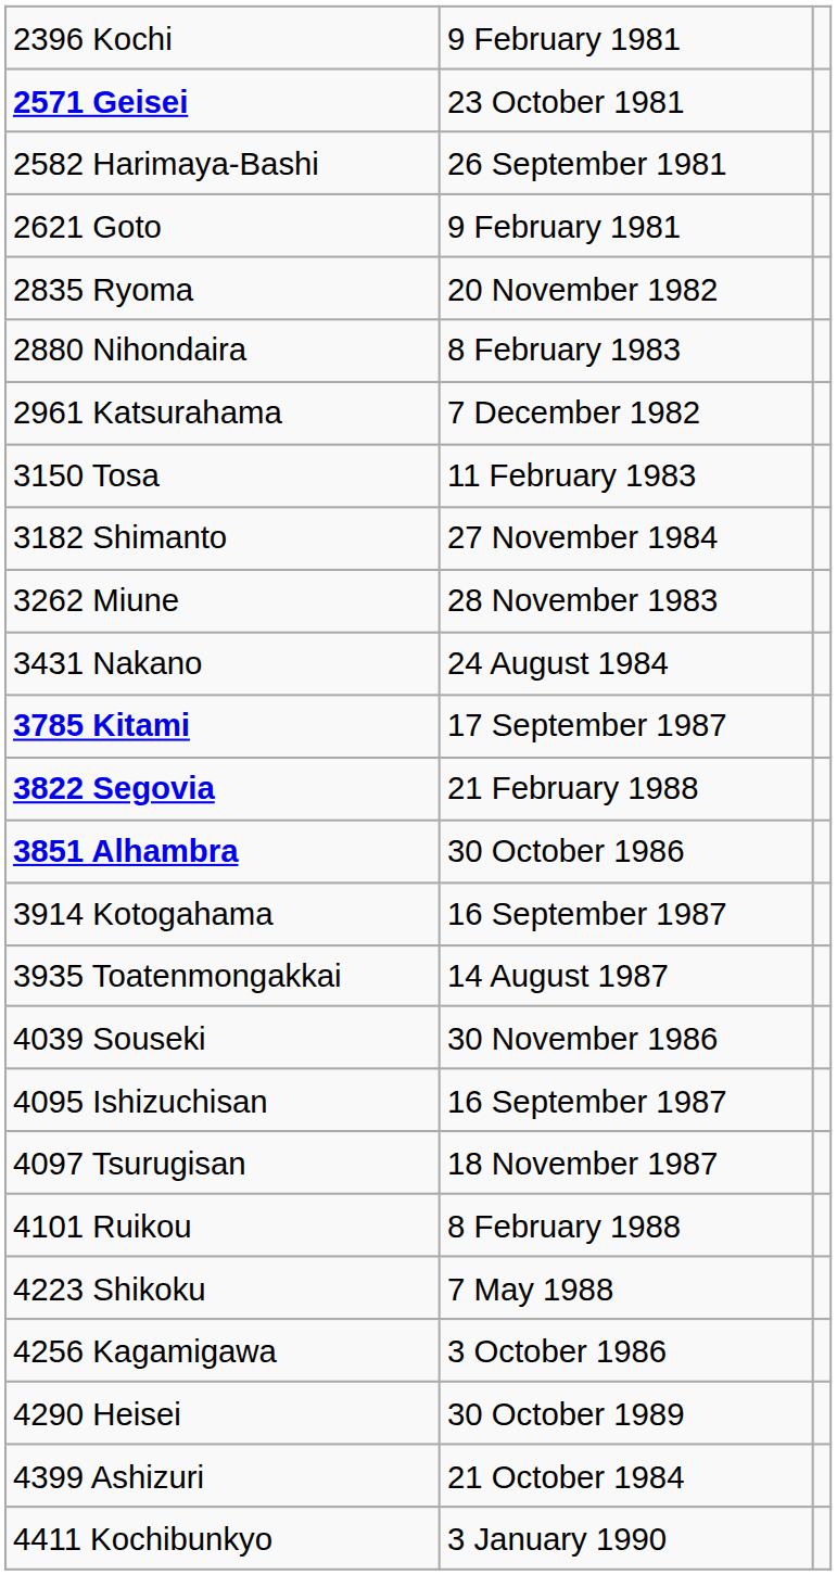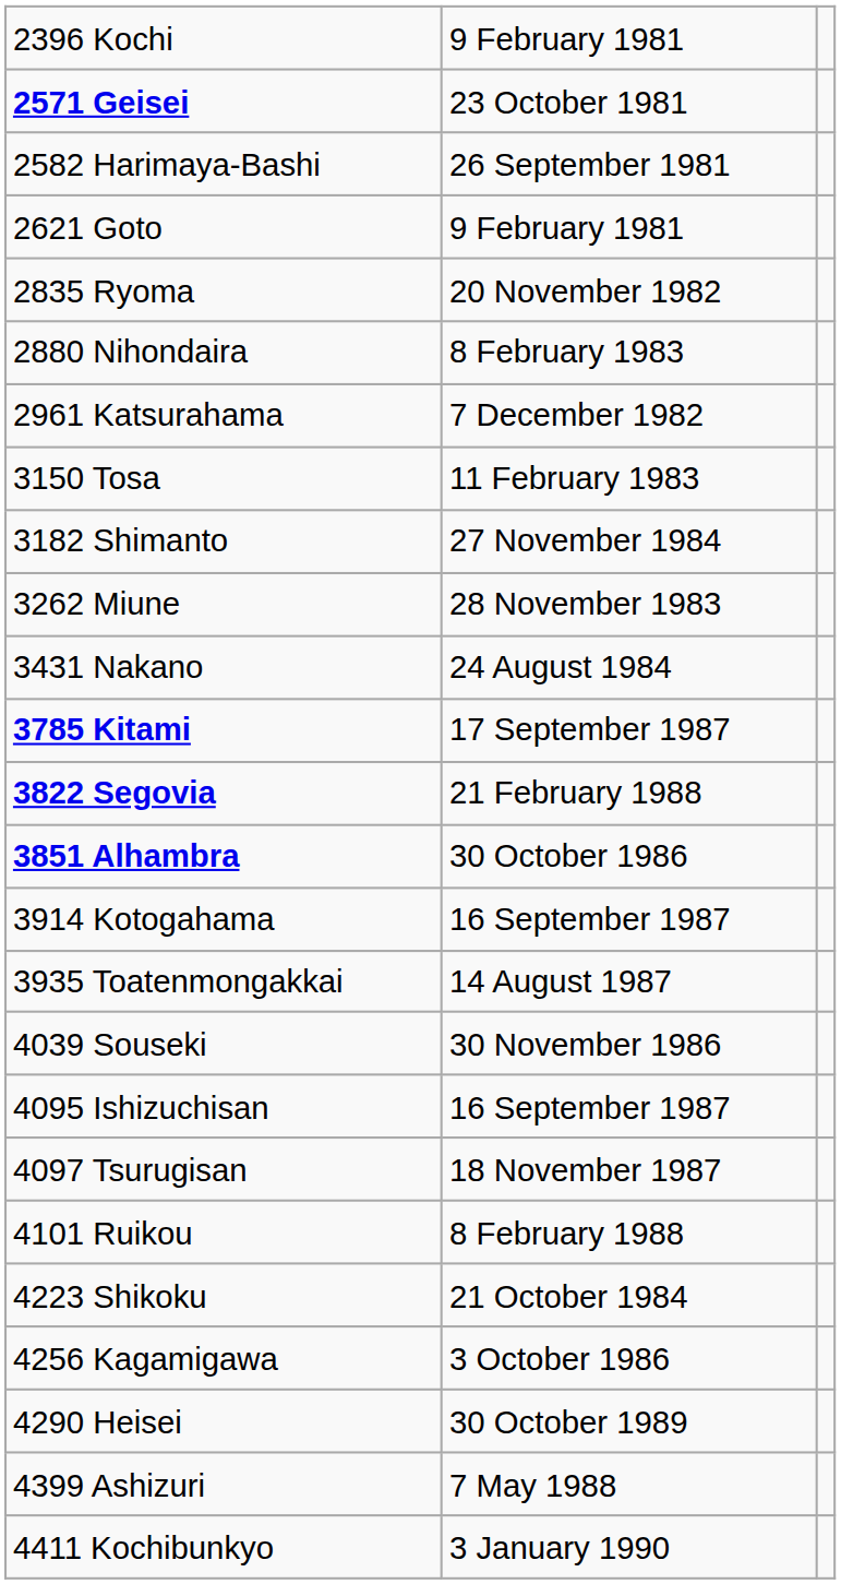4223 Shikoku | column 2: 7 May 1988 -> 21 October 1984
4399 Ashizuri | column 2: 21 October 1984 -> 7 May 1988
